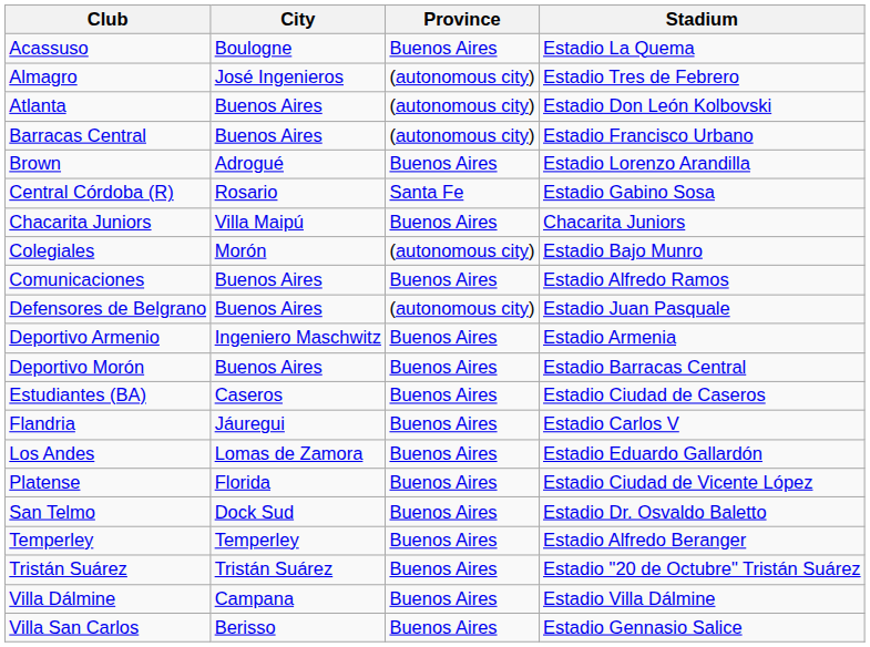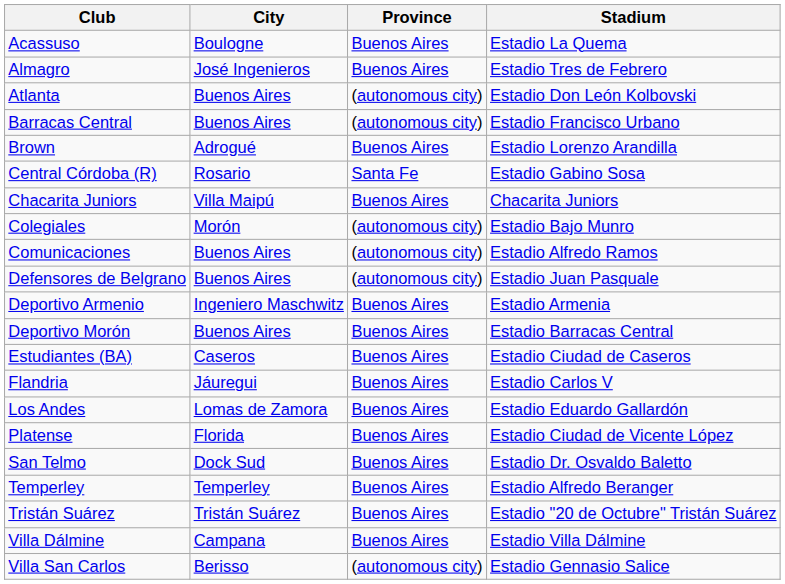Almagro | Province: (autonomous city) -> Buenos Aires
Comunicaciones | Province: Buenos Aires -> (autonomous city)
Villa San Carlos | Province: Buenos Aires -> (autonomous city)
